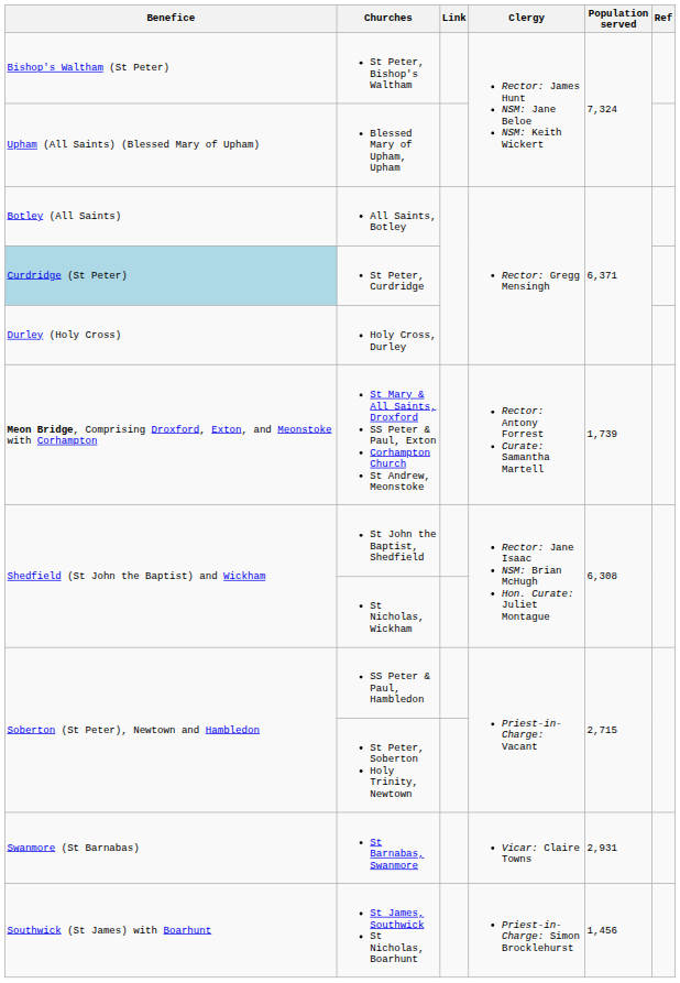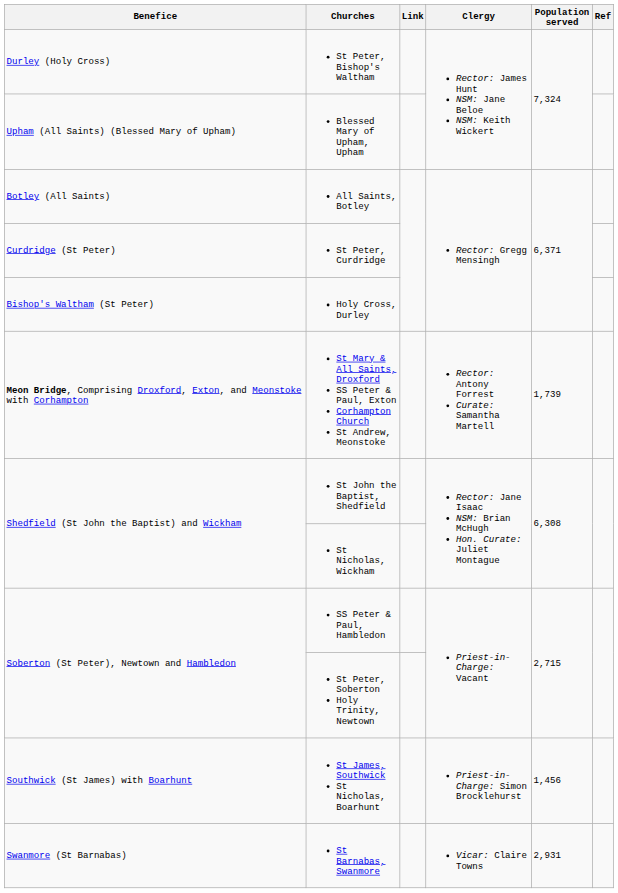St Peter, Bishop's Waltham | Benefice: Bishop's Waltham (St Peter) -> Durley (Holy Cross)
St Peter, Curdridge | Benefice: lightblue background -> no background
Holy Cross, Durley | Benefice: Durley (Holy Cross) -> Bishop's Waltham (St Peter)
rows swapped: St James, Southwick St Nicholas, Boarhunt <-> St Barnabas, Swanmore
